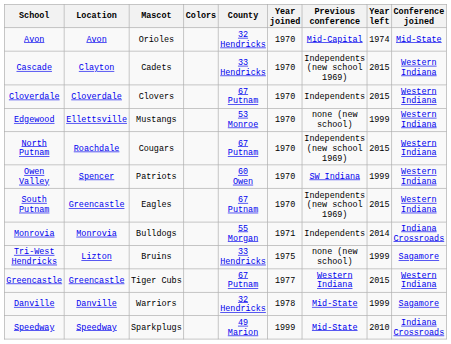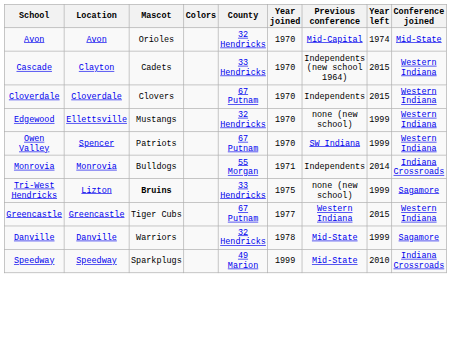Cascade | Previous conference: Independents (new school 1969) -> Independents (new school 1964)
Edgewood | County: 53 Monroe -> 32 Hendricks
- row: North Putnam | Roachdale | Cougars | 67 Putnam | 1970 | Independents (new school 1969) | 2015 | Western Indiana
Owen Valley | County: 60 Owen -> 67 Putnam
- row: South Putnam | Greencastle | Eagles | 67 Putnam | 1970 | Independents (new school 1969) | 2015 | Western Indiana
Tri-West Hendricks | Mascot: normal -> bold
